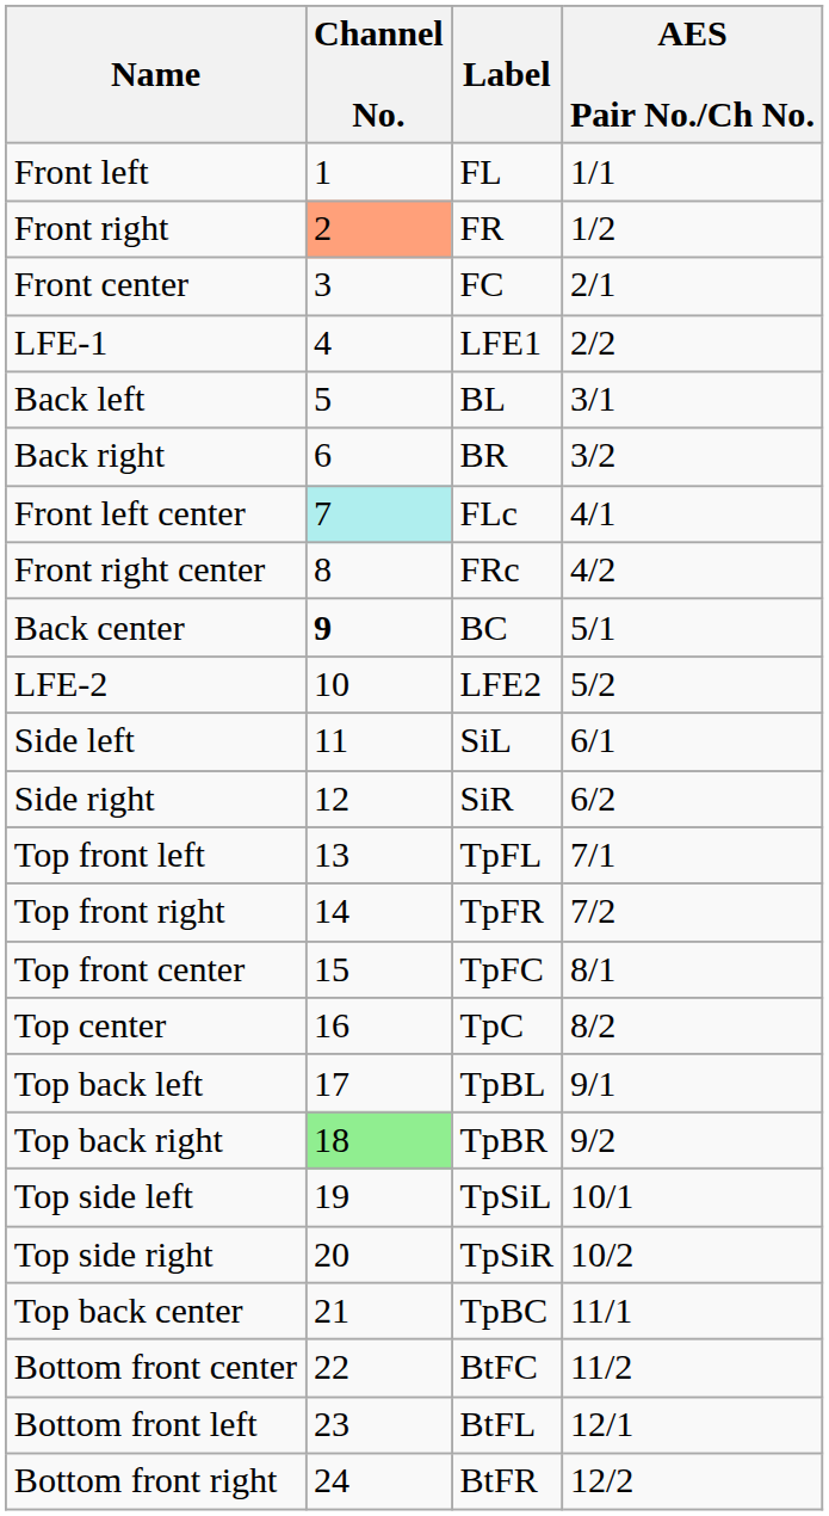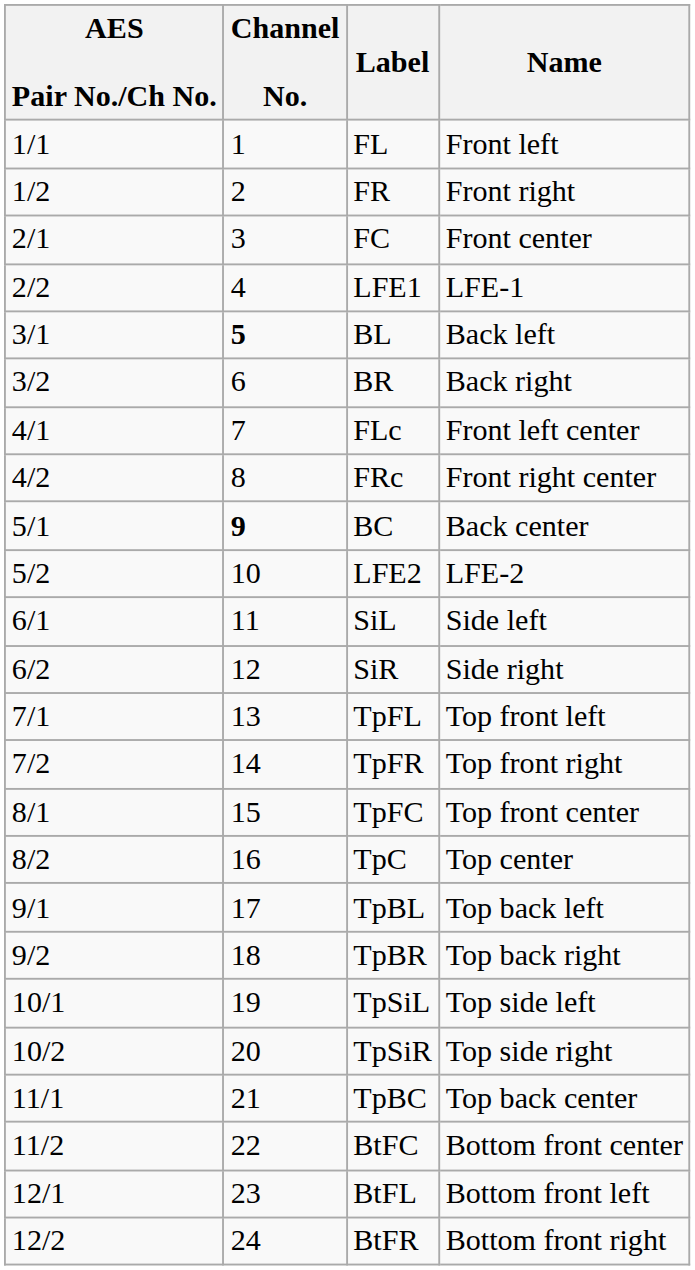columns swapped: AES Pair No./Ch No. <-> Name
FR | Channel No.: lightsalmon background -> no background
BL | Channel No.: normal -> bold
FLc | Channel No.: paleturquoise background -> no background
TpBR | Channel No.: lightgreen background -> no background
